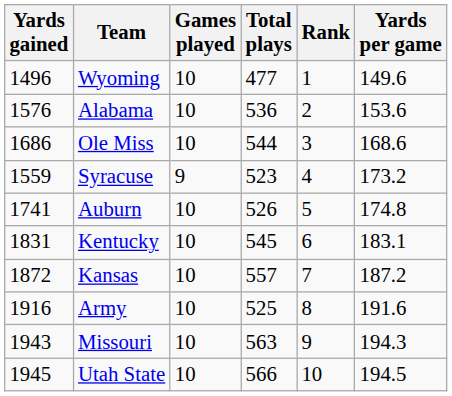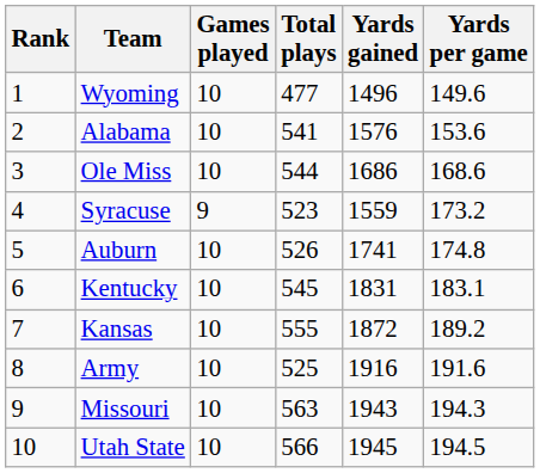columns swapped: Rank <-> Yards gained
Alabama | Total plays: 536 -> 541
Kansas | Total plays: 557 -> 555
Kansas | Yards per game: 187.2 -> 189.2
